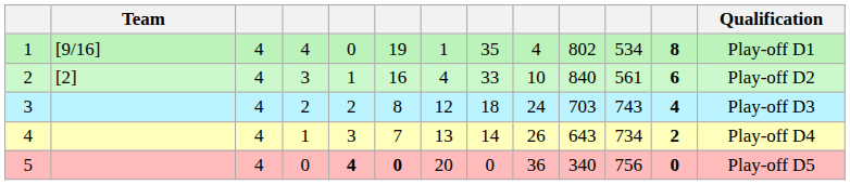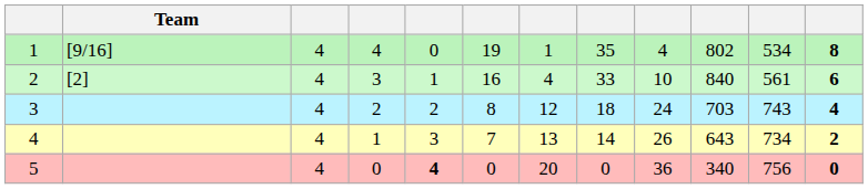- column: Qualification | Play-off D1 | Play-off D2 | Play-off D3 | Play-off D4 | Play-off D5
5 | column 6: bold -> normal
